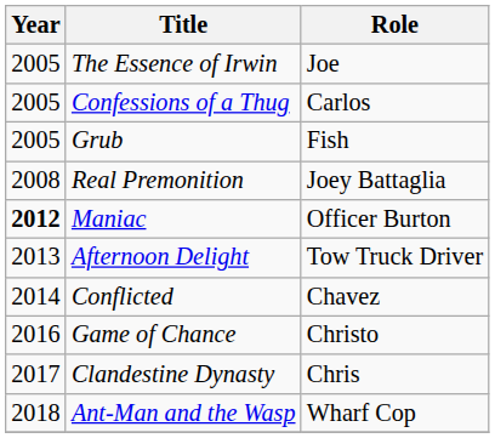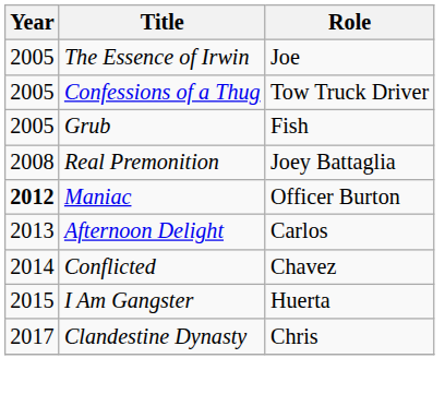Confessions of a Thug | Role: Carlos -> Tow Truck Driver
Afternoon Delight | Role: Tow Truck Driver -> Carlos
+ row: 2015 | I Am Gangster | Huerta
- row: 2016 | Game of Chance | Christo
- row: 2018 | Ant-Man and the Wasp | Wharf Cop
